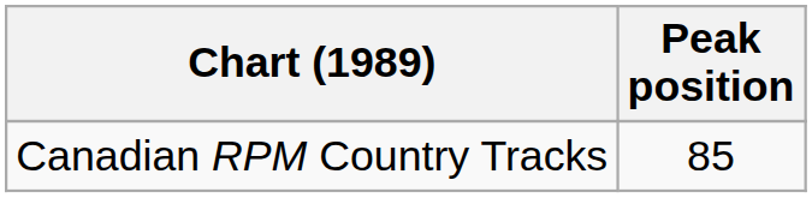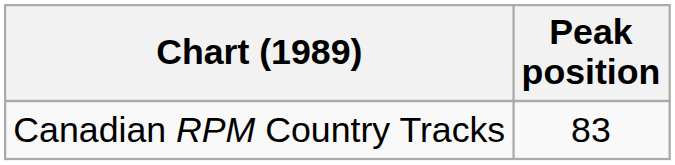Canadian RPM Country Tracks | Peak position: 85 -> 83
